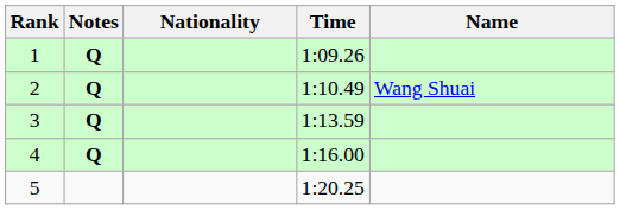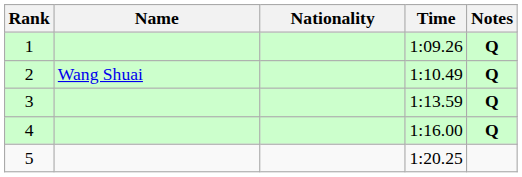columns swapped: Name <-> Notes
